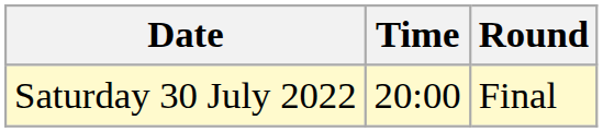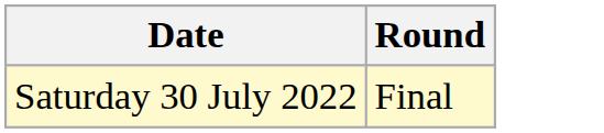- column: Time | 20:00
